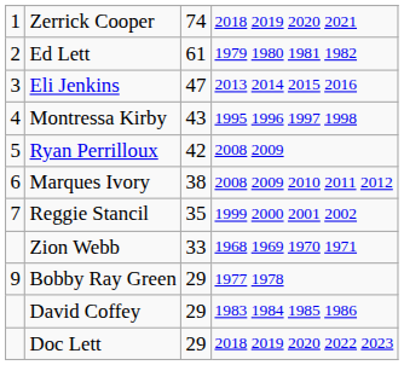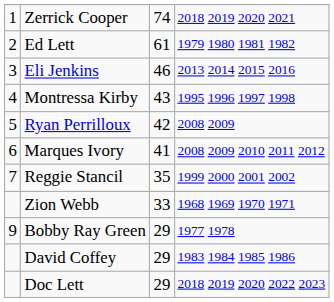Eli Jenkins | column 3: 47 -> 46
Marques Ivory | column 3: 38 -> 41
